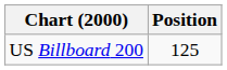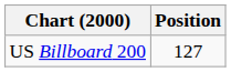US Billboard 200 | Position: 125 -> 127
